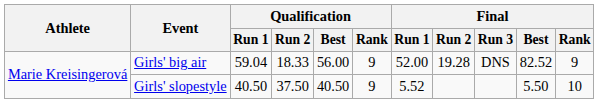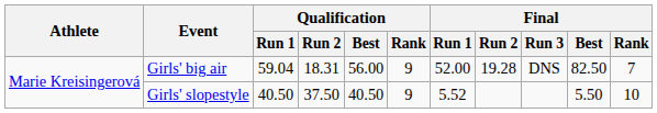Girls' big air | Qualification / Run 2: 18.33 -> 18.31
Girls' big air | Final / Best: 82.52 -> 82.50
Girls' big air | Final / Rank: 9 -> 7
